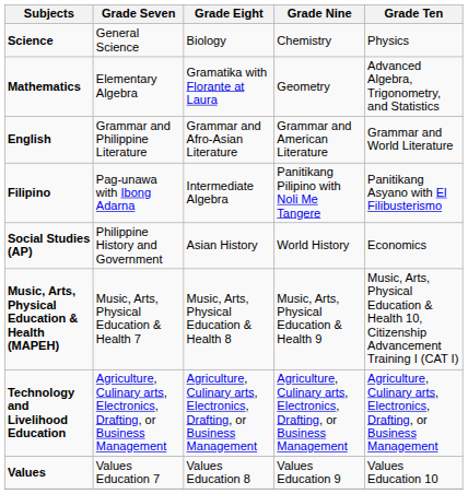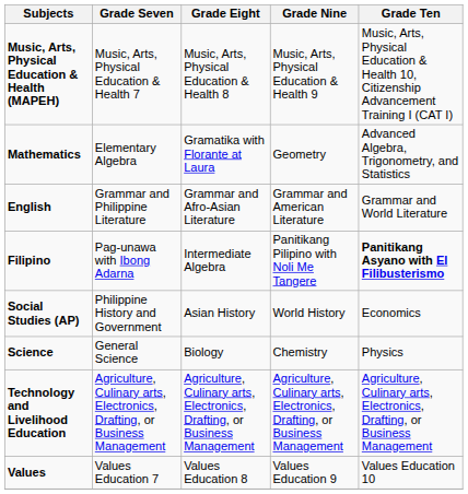rows swapped: Science <-> Music, Arts, Physical Education & Health (MAPEH)
Filipino | Grade Ten: normal -> bold
